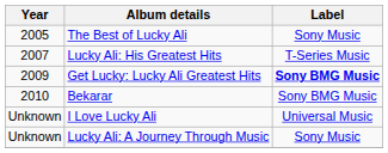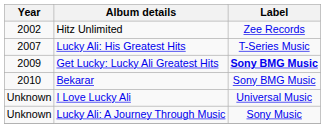+ row: 2002 | Hitz Unlimited | Zee Records
- row: 2005 | The Best of Lucky Ali | Sony Music
